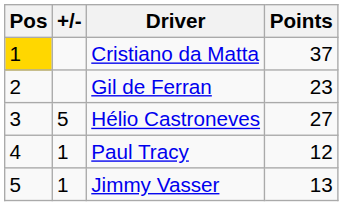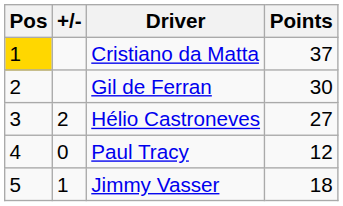Gil de Ferran | Points: 23 -> 30
Hélio Castroneves | +/-: 5 -> 2
Paul Tracy | +/-: 1 -> 0
Jimmy Vasser | Points: 13 -> 18
